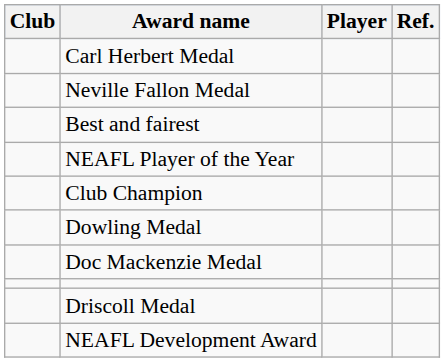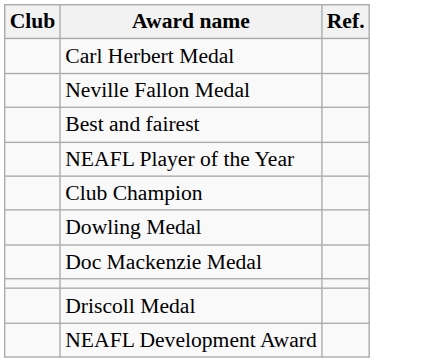- column: Player
